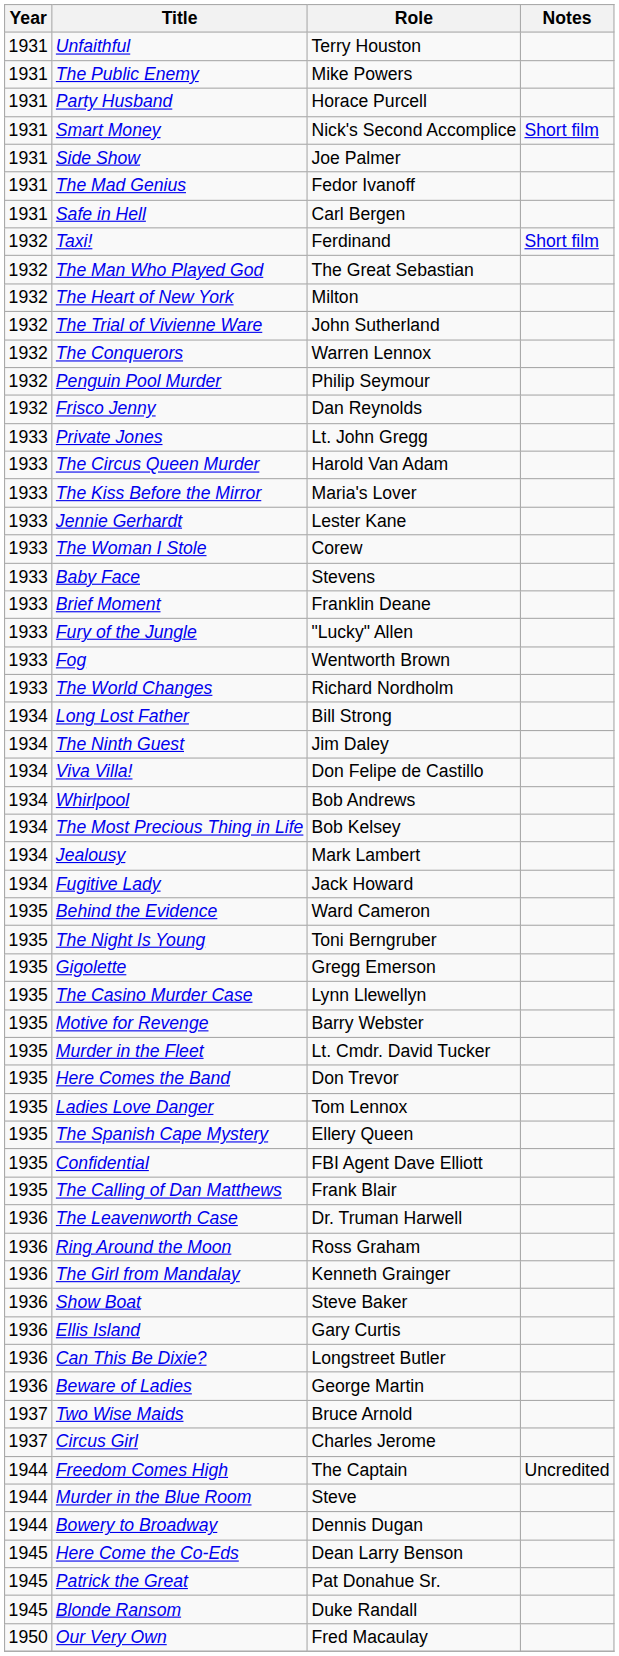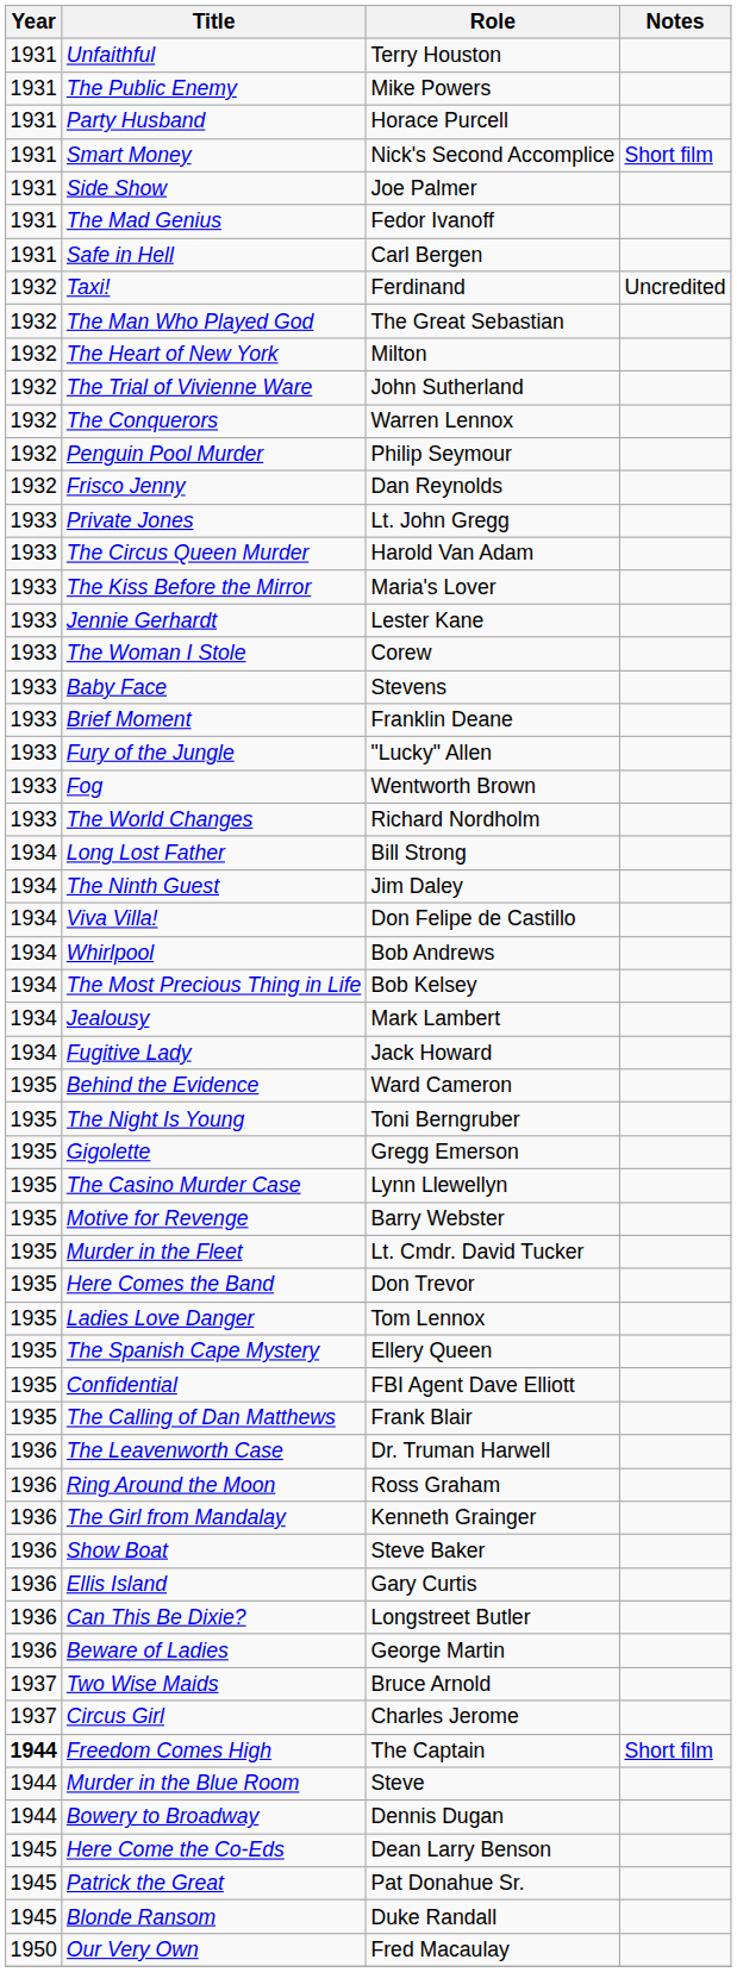Taxi! | Notes: Short film -> Uncredited
Freedom Comes High | Year: normal -> bold
Freedom Comes High | Notes: Uncredited -> Short film
